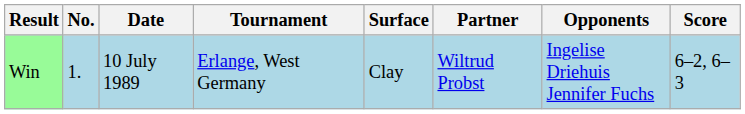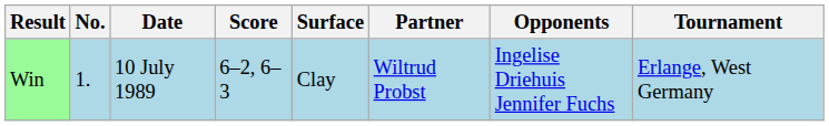columns swapped: Tournament <-> Score
